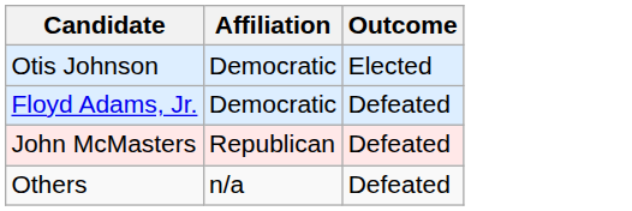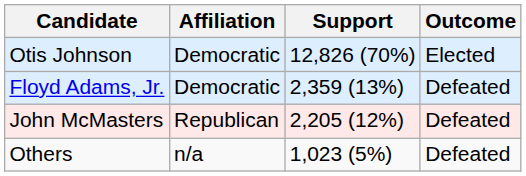+ column: Support | 12,826 (70%) | 2,359 (13%) | 2,205 (12%) | 1,023 (5%)
